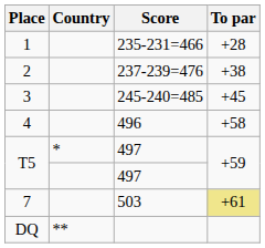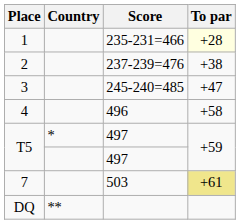1 | To par: no background -> lightyellow background
3 | To par: +45 -> +47
